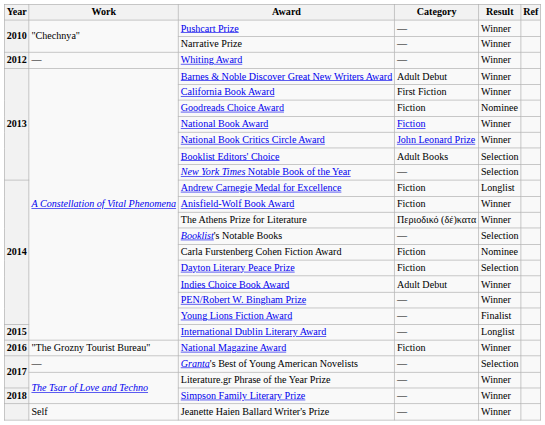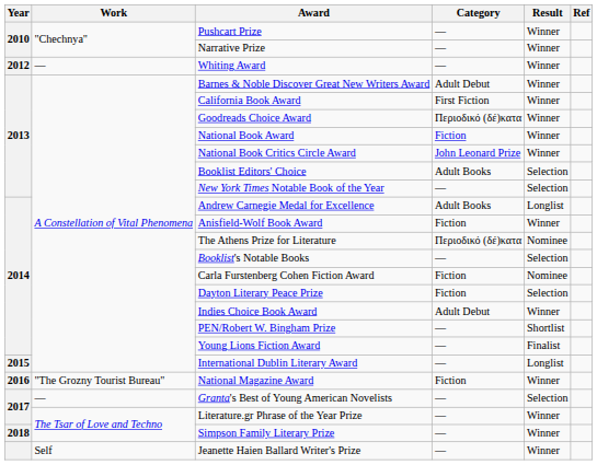Goodreads Choice Award | Category: Fiction -> Περιοδικό (δέ)κατα
Goodreads Choice Award | Result: Nominee -> Winner
Andrew Carnegie Medal for Excellence | Category: Fiction -> Adult Books
The Athens Prize for Literature | Result: Winner -> Nominee
PEN/Robert W. Bingham Prize | Result: Winner -> Shortlist
